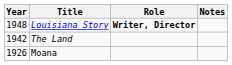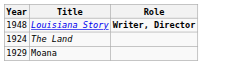- column: Notes
The Land | Year: 1942 -> 1924
Moana | Year: 1926 -> 1929
